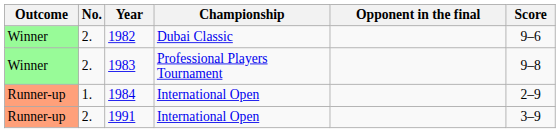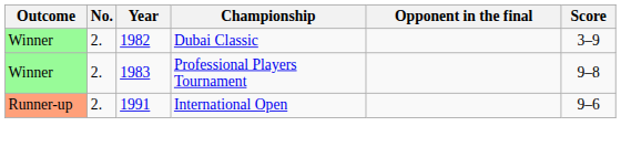1982 | Score: 9–6 -> 3–9
- row: Runner-up | 1. | 1984 | International Open | 2–9
1991 | Score: 3–9 -> 9–6
